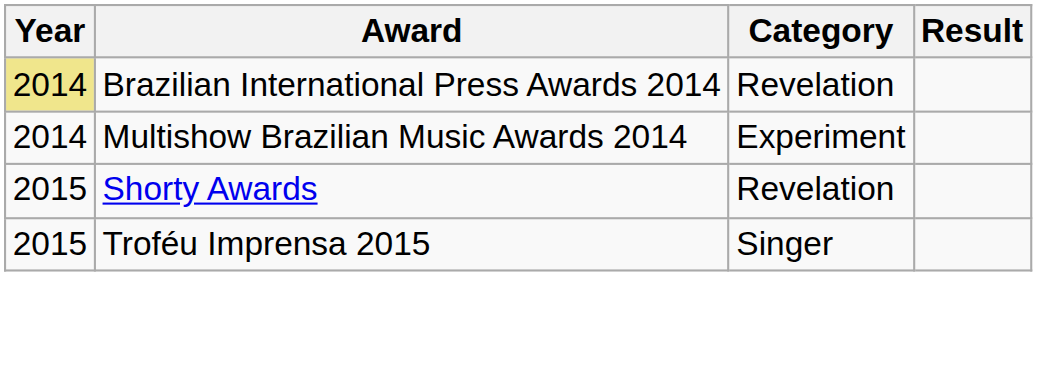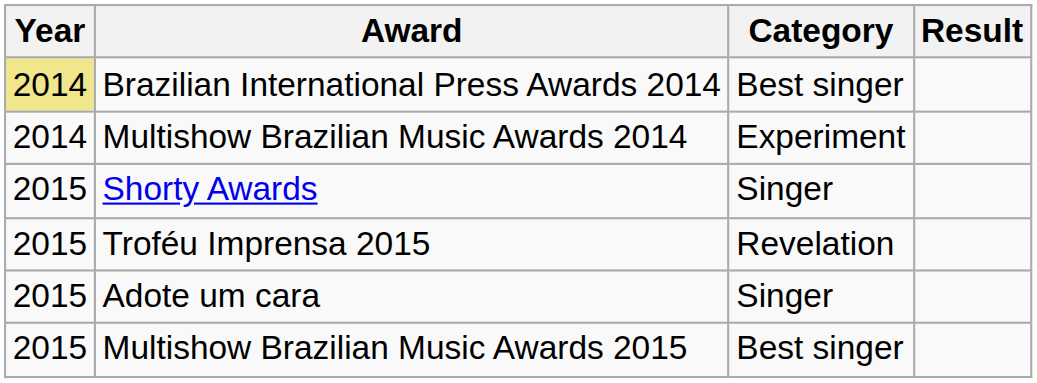Brazilian International Press Awards 2014 | Category: Revelation -> Best singer
Shorty Awards | Category: Revelation -> Singer
Troféu Imprensa 2015 | Category: Singer -> Revelation
+ row: 2015 | Adote um cara | Singer
+ row: 2015 | Multishow Brazilian Music Awards 2015 | Best singer
